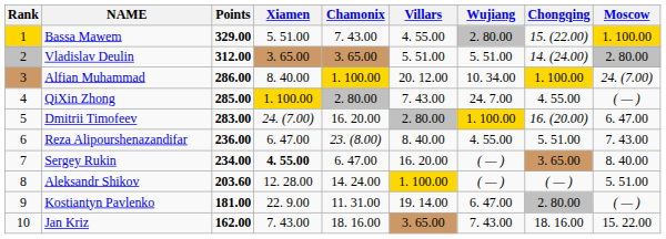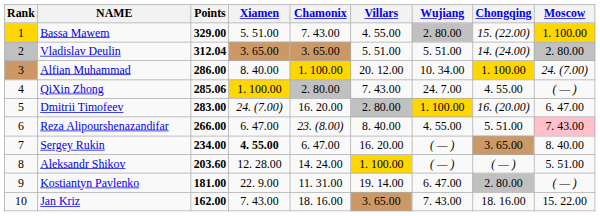Vladislav Deulin | Points: 312.00 -> 312.04
QiXin Zhong | Points: 285.00 -> 285.06
Reza Alipourshenazandifar | Points: 236.00 -> 266.00
Reza Alipourshenazandifar | Moscow: no background -> pink background
